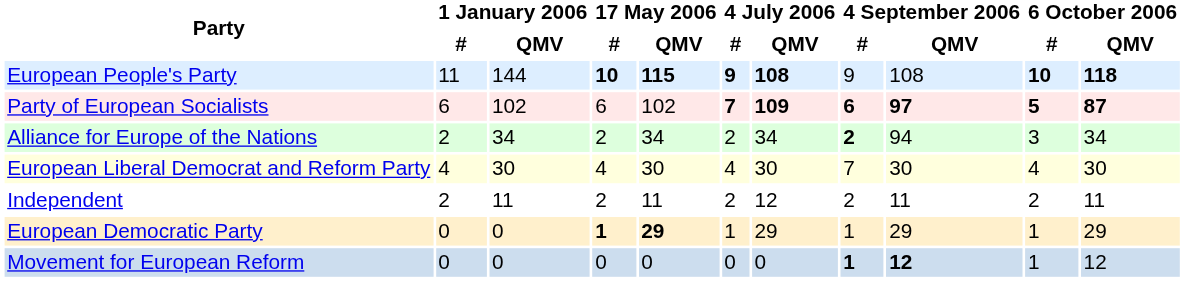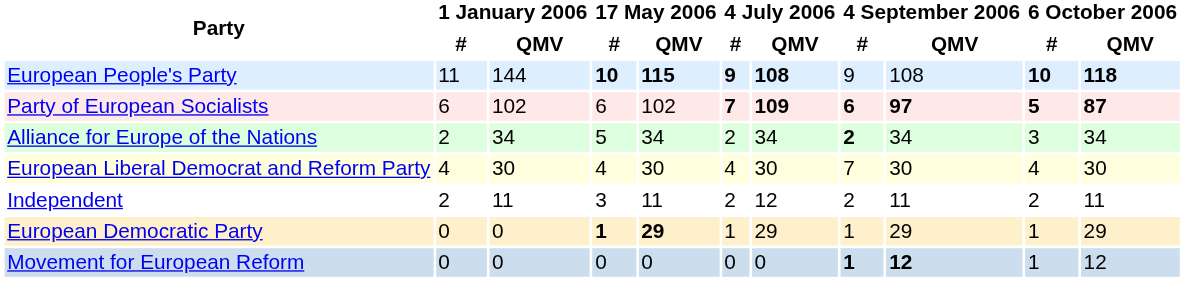Alliance for Europe of the Nations | 17 May 2006 / #: 2 -> 5
Alliance for Europe of the Nations | 4 September 2006 / QMV: 94 -> 34
Independent | 17 May 2006 / #: 2 -> 3
